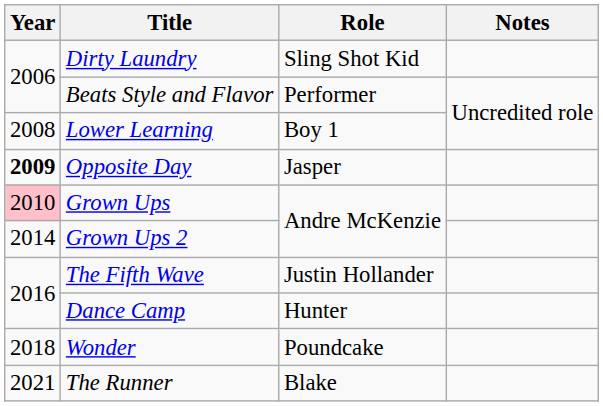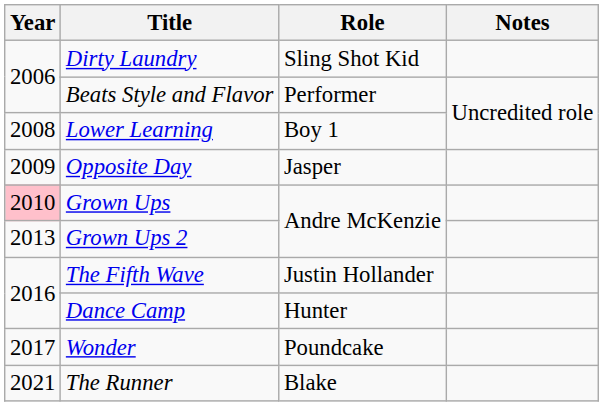Opposite Day | Year: bold -> normal
Grown Ups 2 | Year: 2014 -> 2013
Wonder | Year: 2018 -> 2017
